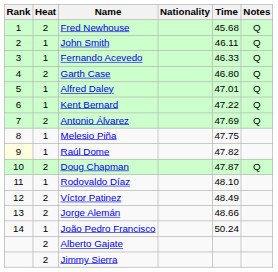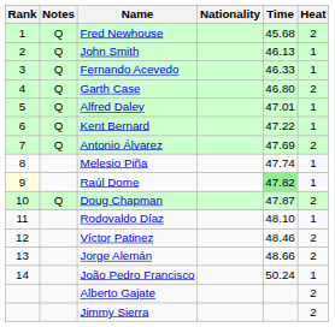columns swapped: Heat <-> Notes
John Smith | Time: 46.11 -> 46.13
Melesio Piña | Time: 47.75 -> 47.74
Raúl Dome | Time: no background -> lightgreen background
Víctor Patinez | Time: 48.49 -> 48.46
